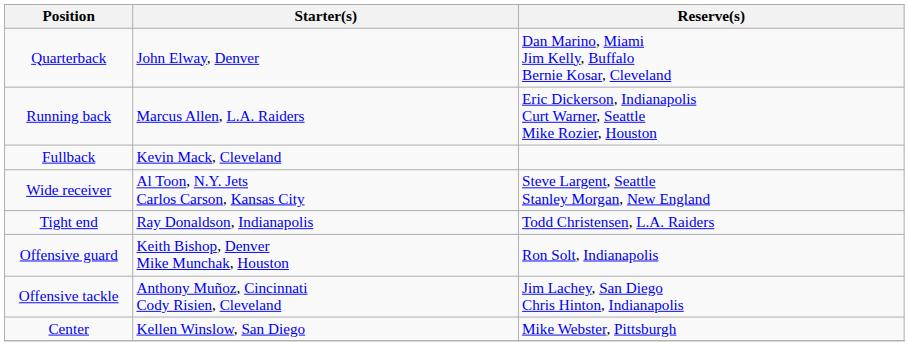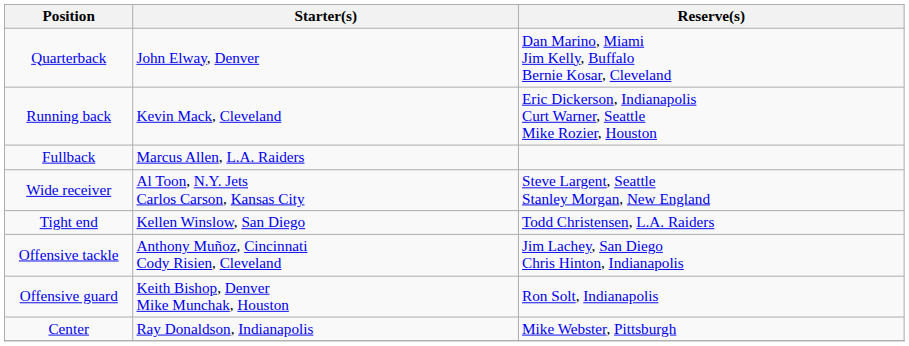Running back | Starter(s): Marcus Allen, L.A. Raiders -> Kevin Mack, Cleveland
Fullback | Starter(s): Kevin Mack, Cleveland -> Marcus Allen, L.A. Raiders
Tight end | Starter(s): Ray Donaldson, Indianapolis -> Kellen Winslow, San Diego
rows swapped: Offensive tackle <-> Offensive guard
Center | Starter(s): Kellen Winslow, San Diego -> Ray Donaldson, Indianapolis
